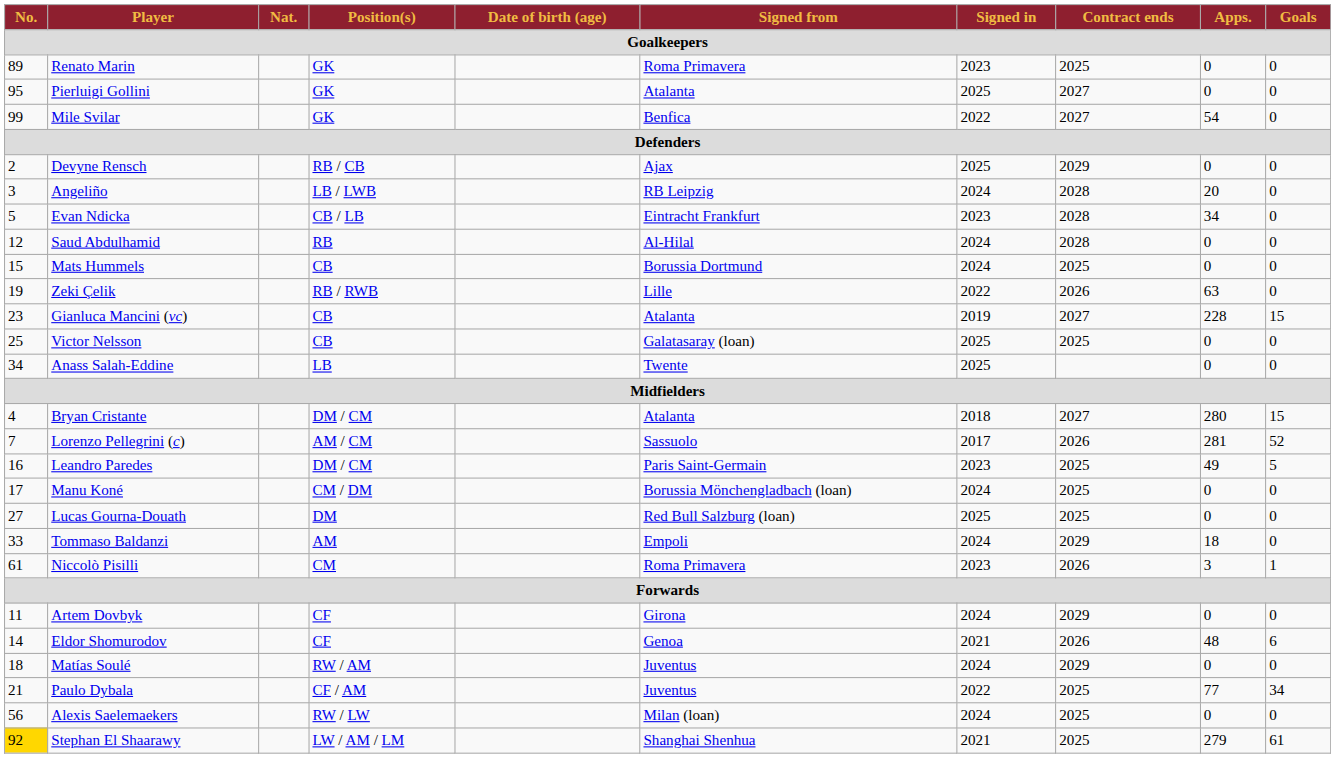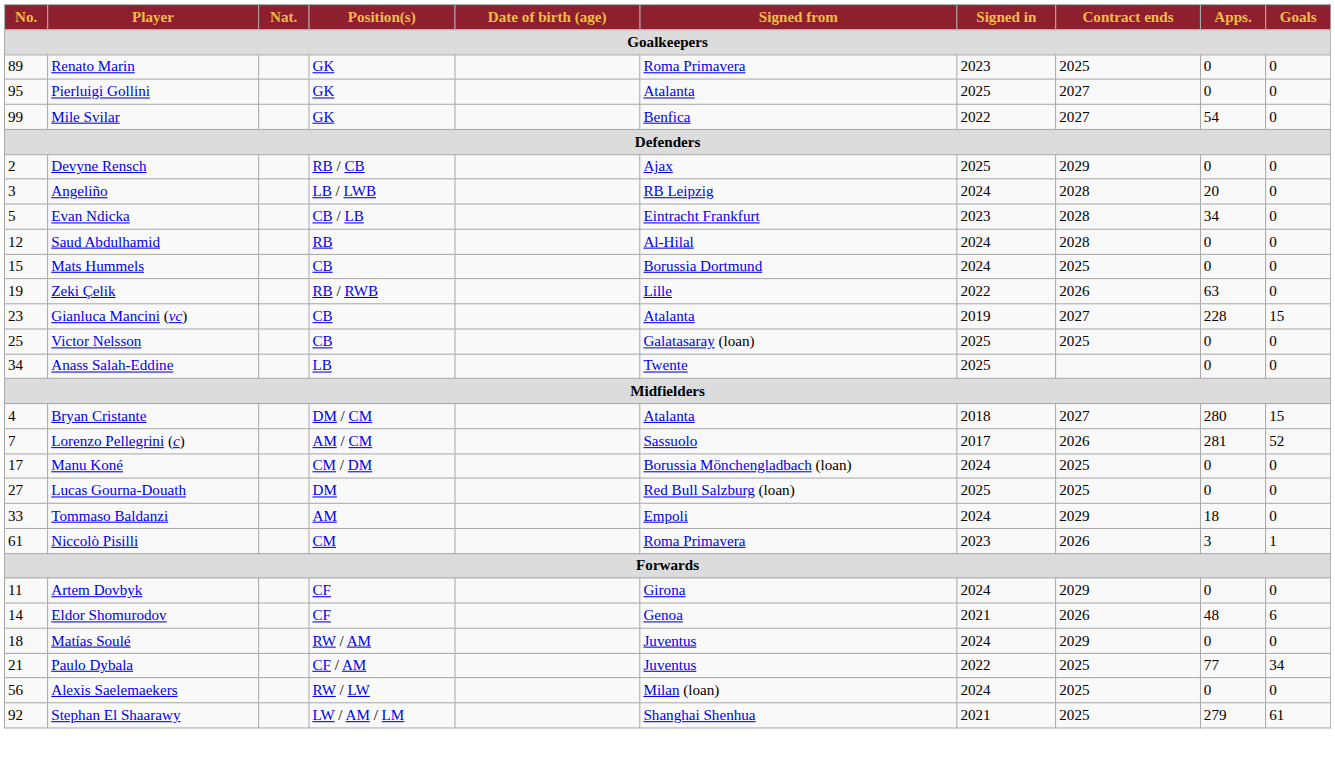- row: 16 | Leandro Paredes | DM / CM | Paris Saint-Germain | 2023 | 2025 | 49 | 5
Stephan El Shaarawy | No.: gold background -> no background
